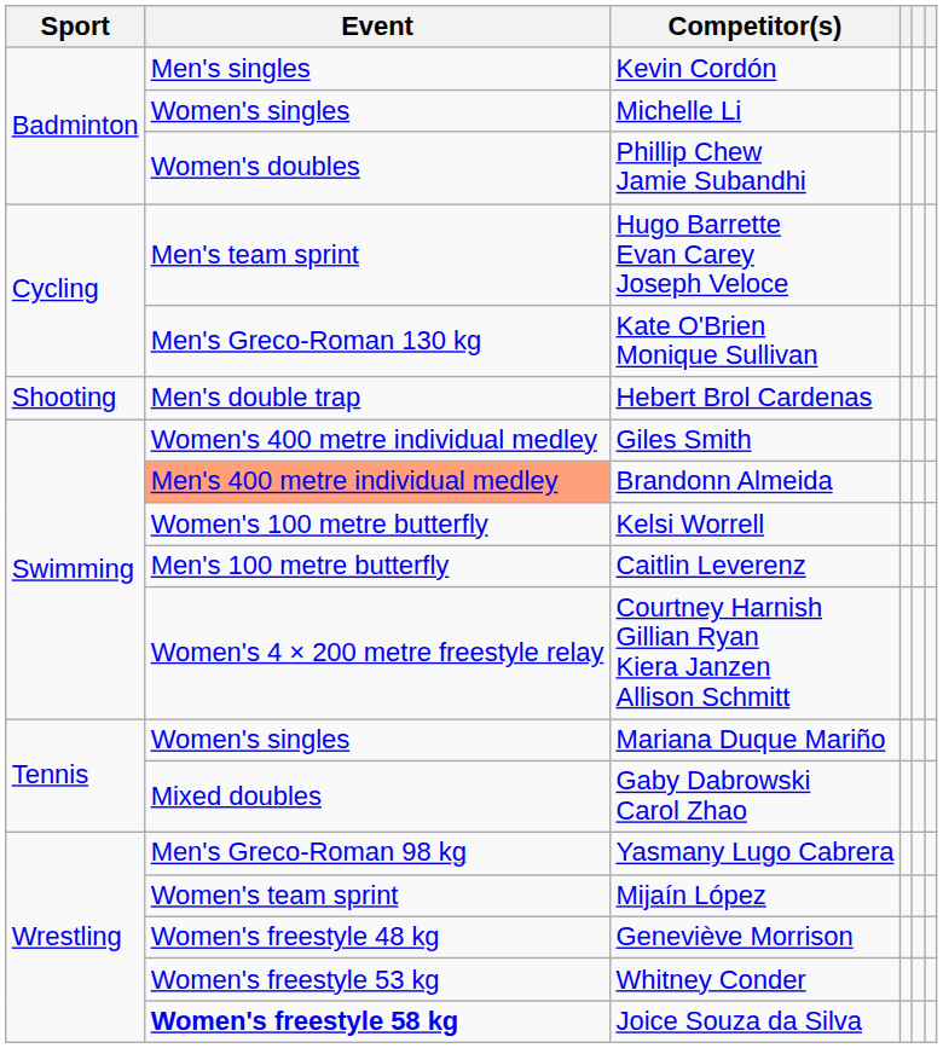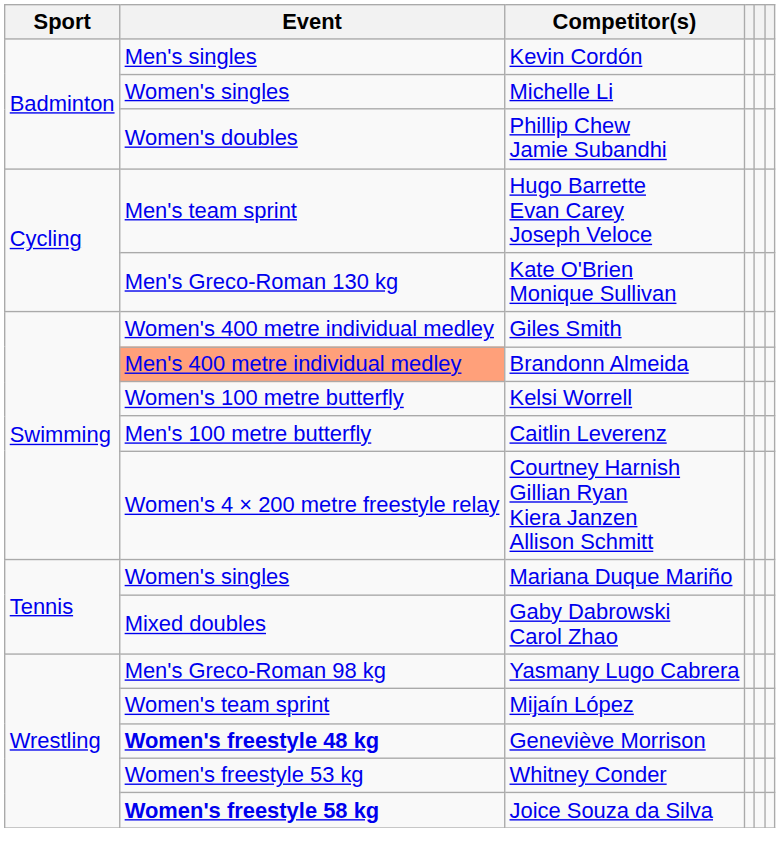- row: Shooting | Men's double trap | Hebert Brol Cardenas
Geneviève Morrison | Event: normal -> bold
